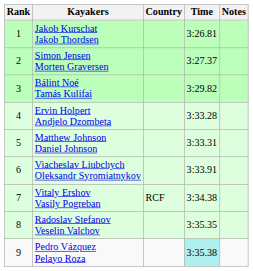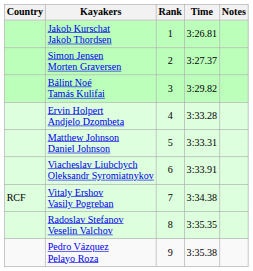columns swapped: Rank <-> Country
Pedro Vázquez Pelayo Roza | Time: paleturquoise background -> no background
